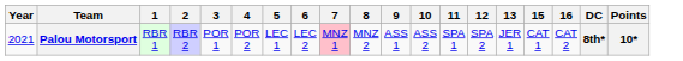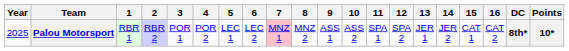+ column: 14 | JER 2
Palou Motorsport | Year: 2021 -> 2025
